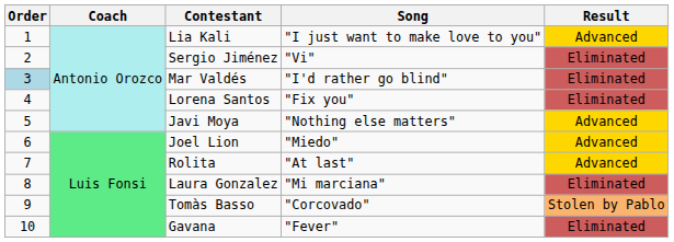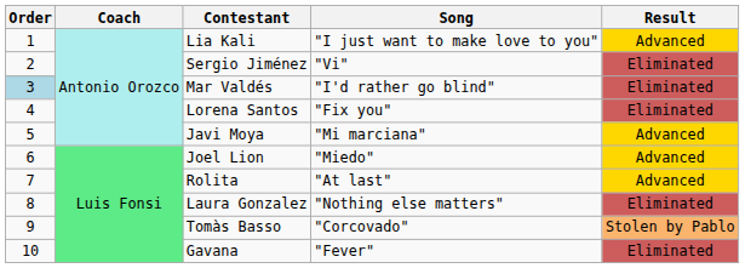Javi Moya | Song: "Nothing else matters" -> "Mi marciana"
Laura Gonzalez | Song: "Mi marciana" -> "Nothing else matters"
